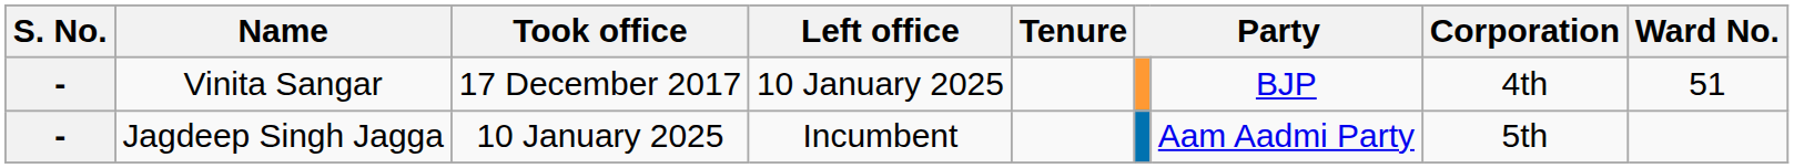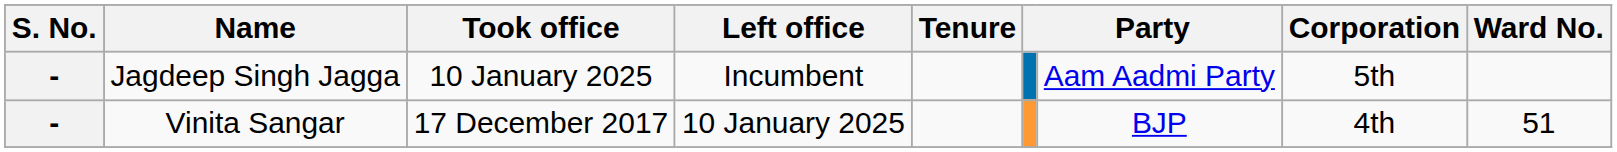rows swapped: Vinita Sangar <-> Jagdeep Singh Jagga
